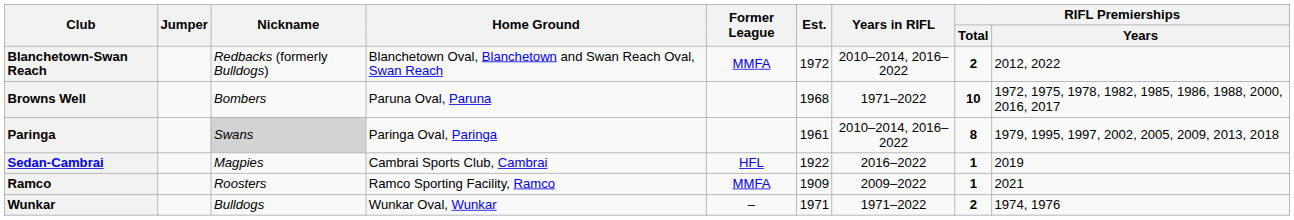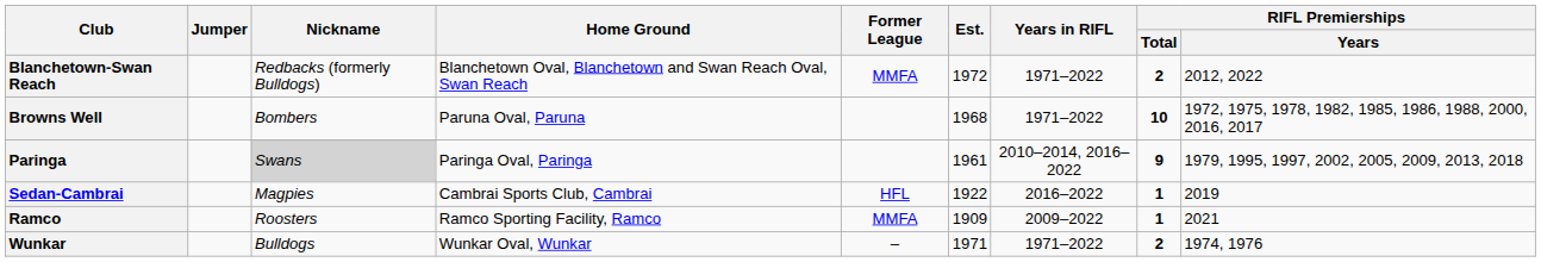Blanchetown-Swan Reach | Years in RIFL: 2010–2014, 2016–2022 -> 1971–2022
Paringa | RIFL Premierships / Total: 8 -> 9
